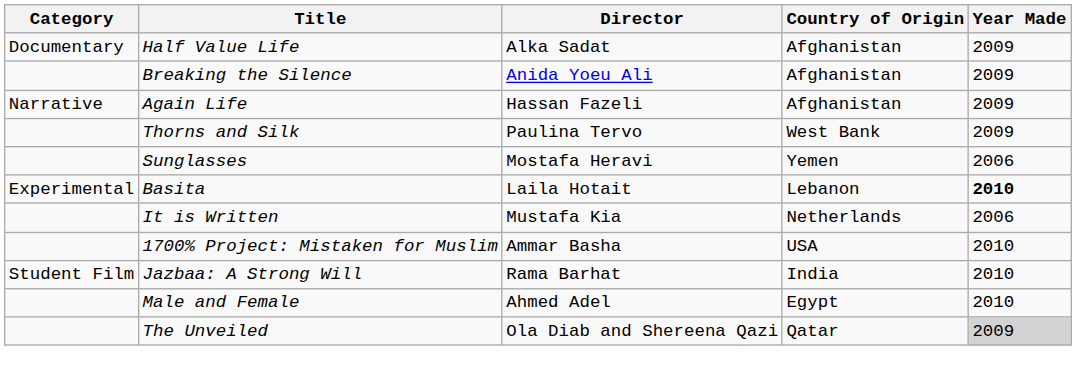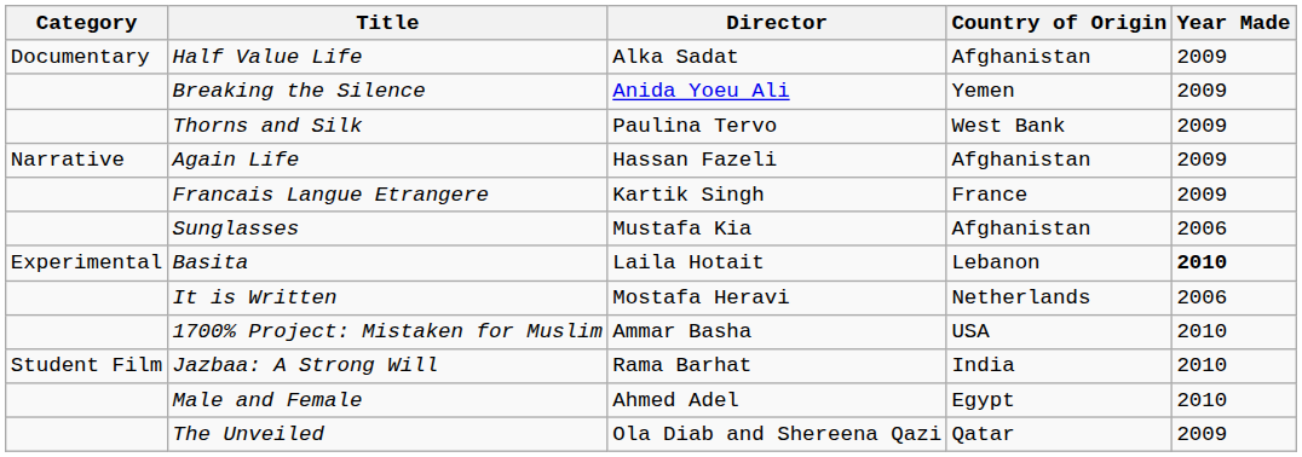Breaking the Silence | Country of Origin: Afghanistan -> Yemen
rows swapped: Thorns and Silk <-> Again Life
+ row: Francais Langue Etrangere | Kartik Singh | France | 2009
Sunglasses | Director: Mostafa Heravi -> Mustafa Kia
Sunglasses | Country of Origin: Yemen -> Afghanistan
It is Written | Director: Mustafa Kia -> Mostafa Heravi
The Unveiled | Year Made: lightgrey background -> no background
